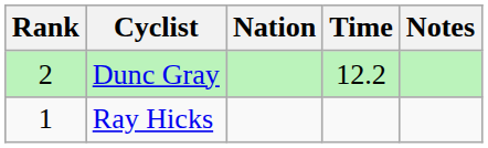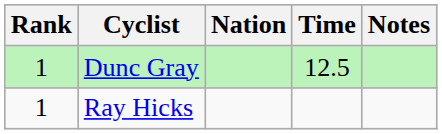Dunc Gray | Rank: 2 -> 1
Dunc Gray | Time: 12.2 -> 12.5
